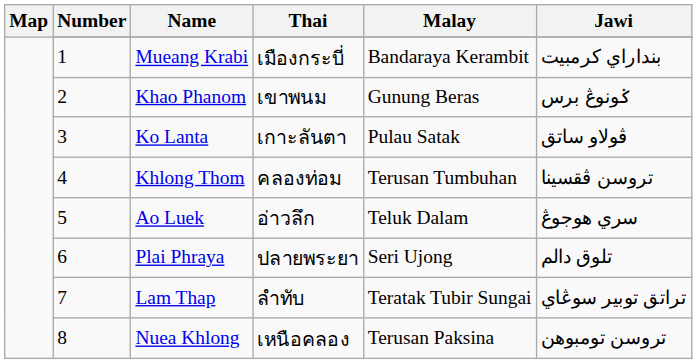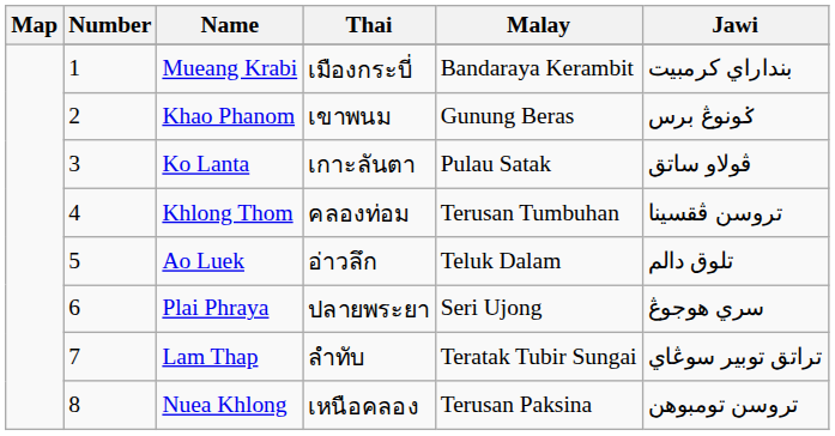Ao Luek | Jawi: سري هوجوڠ -> تلوق دالم
Plai Phraya | Jawi: تلوق دالم -> سري هوجوڠ
